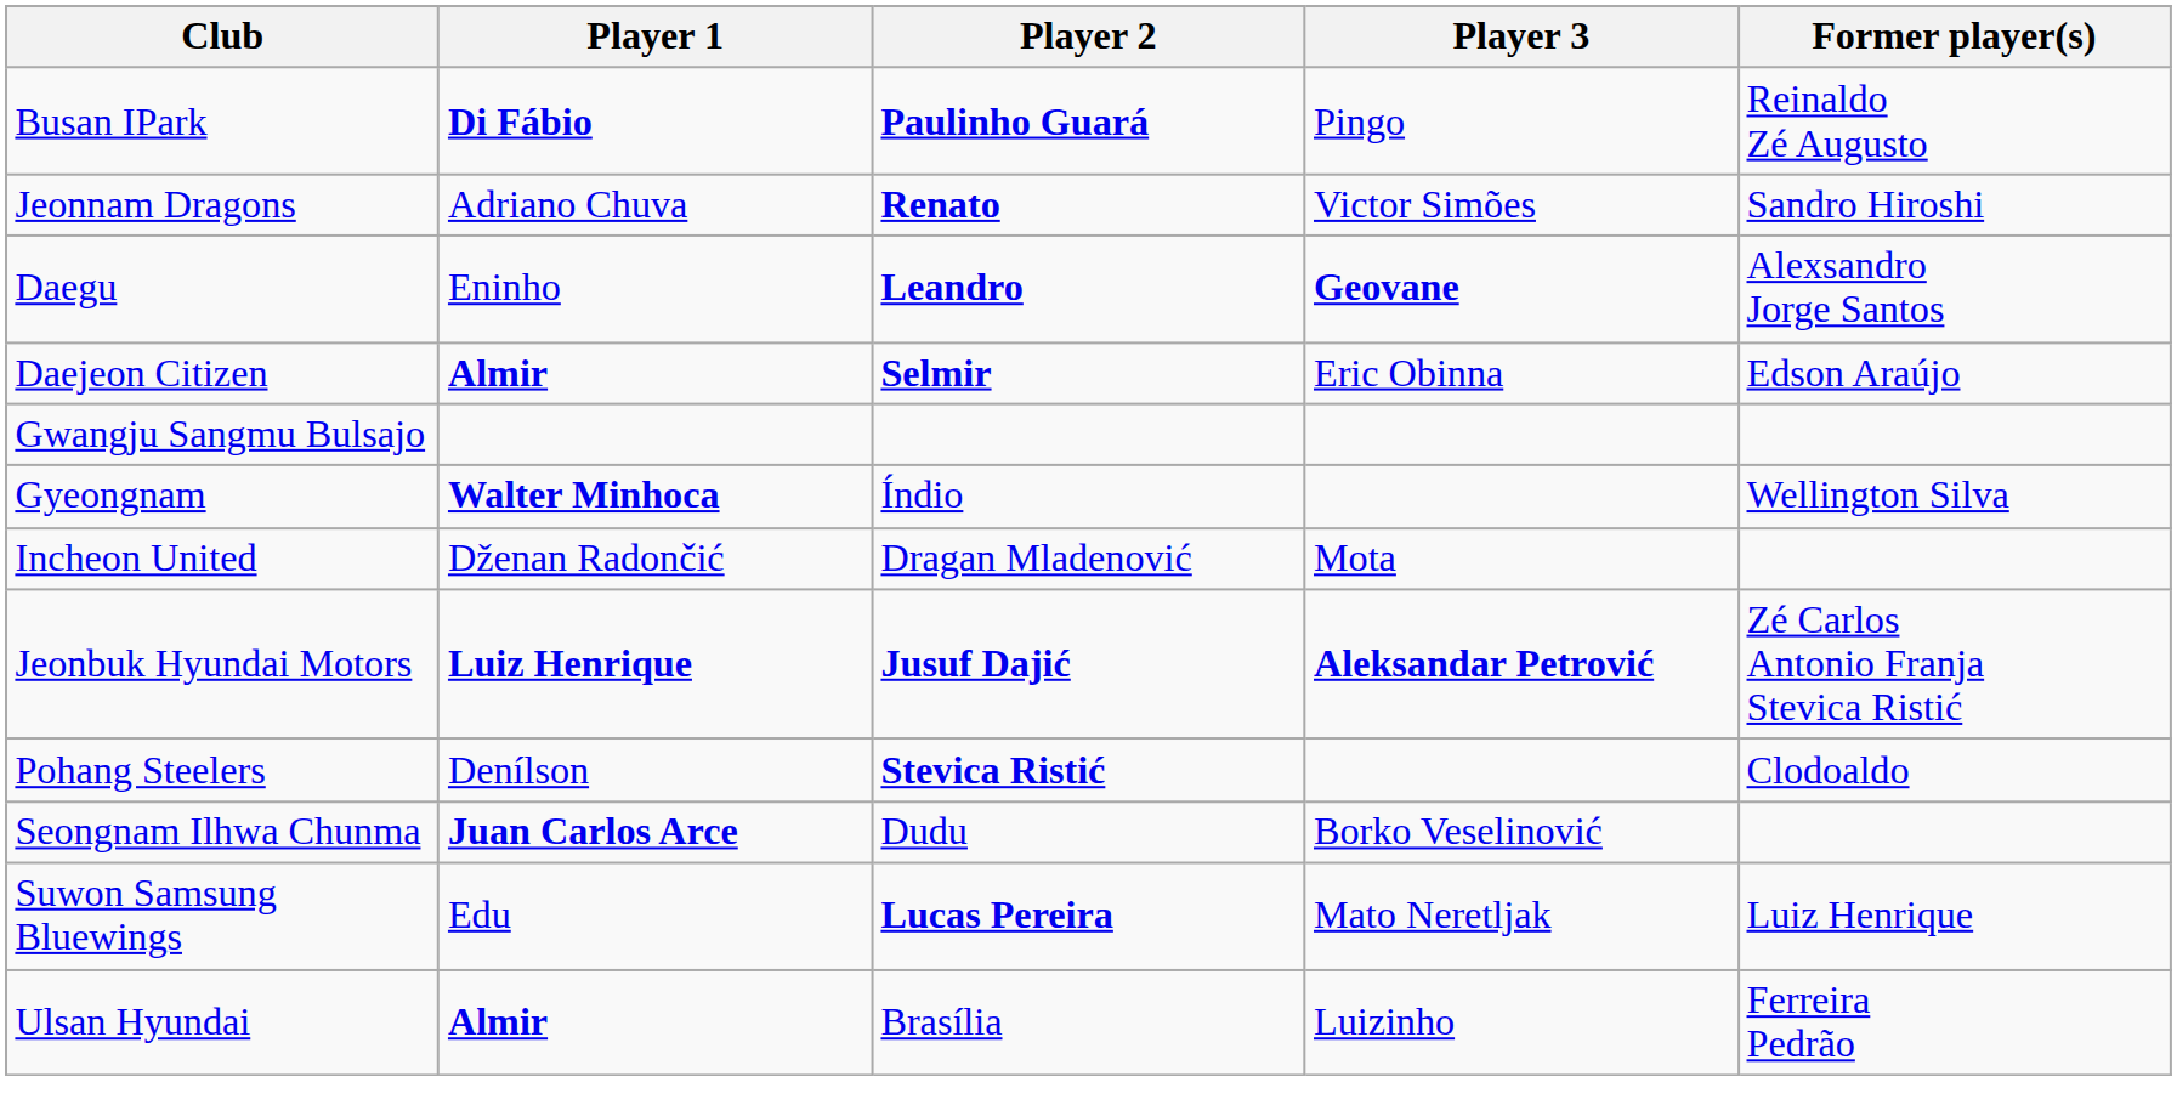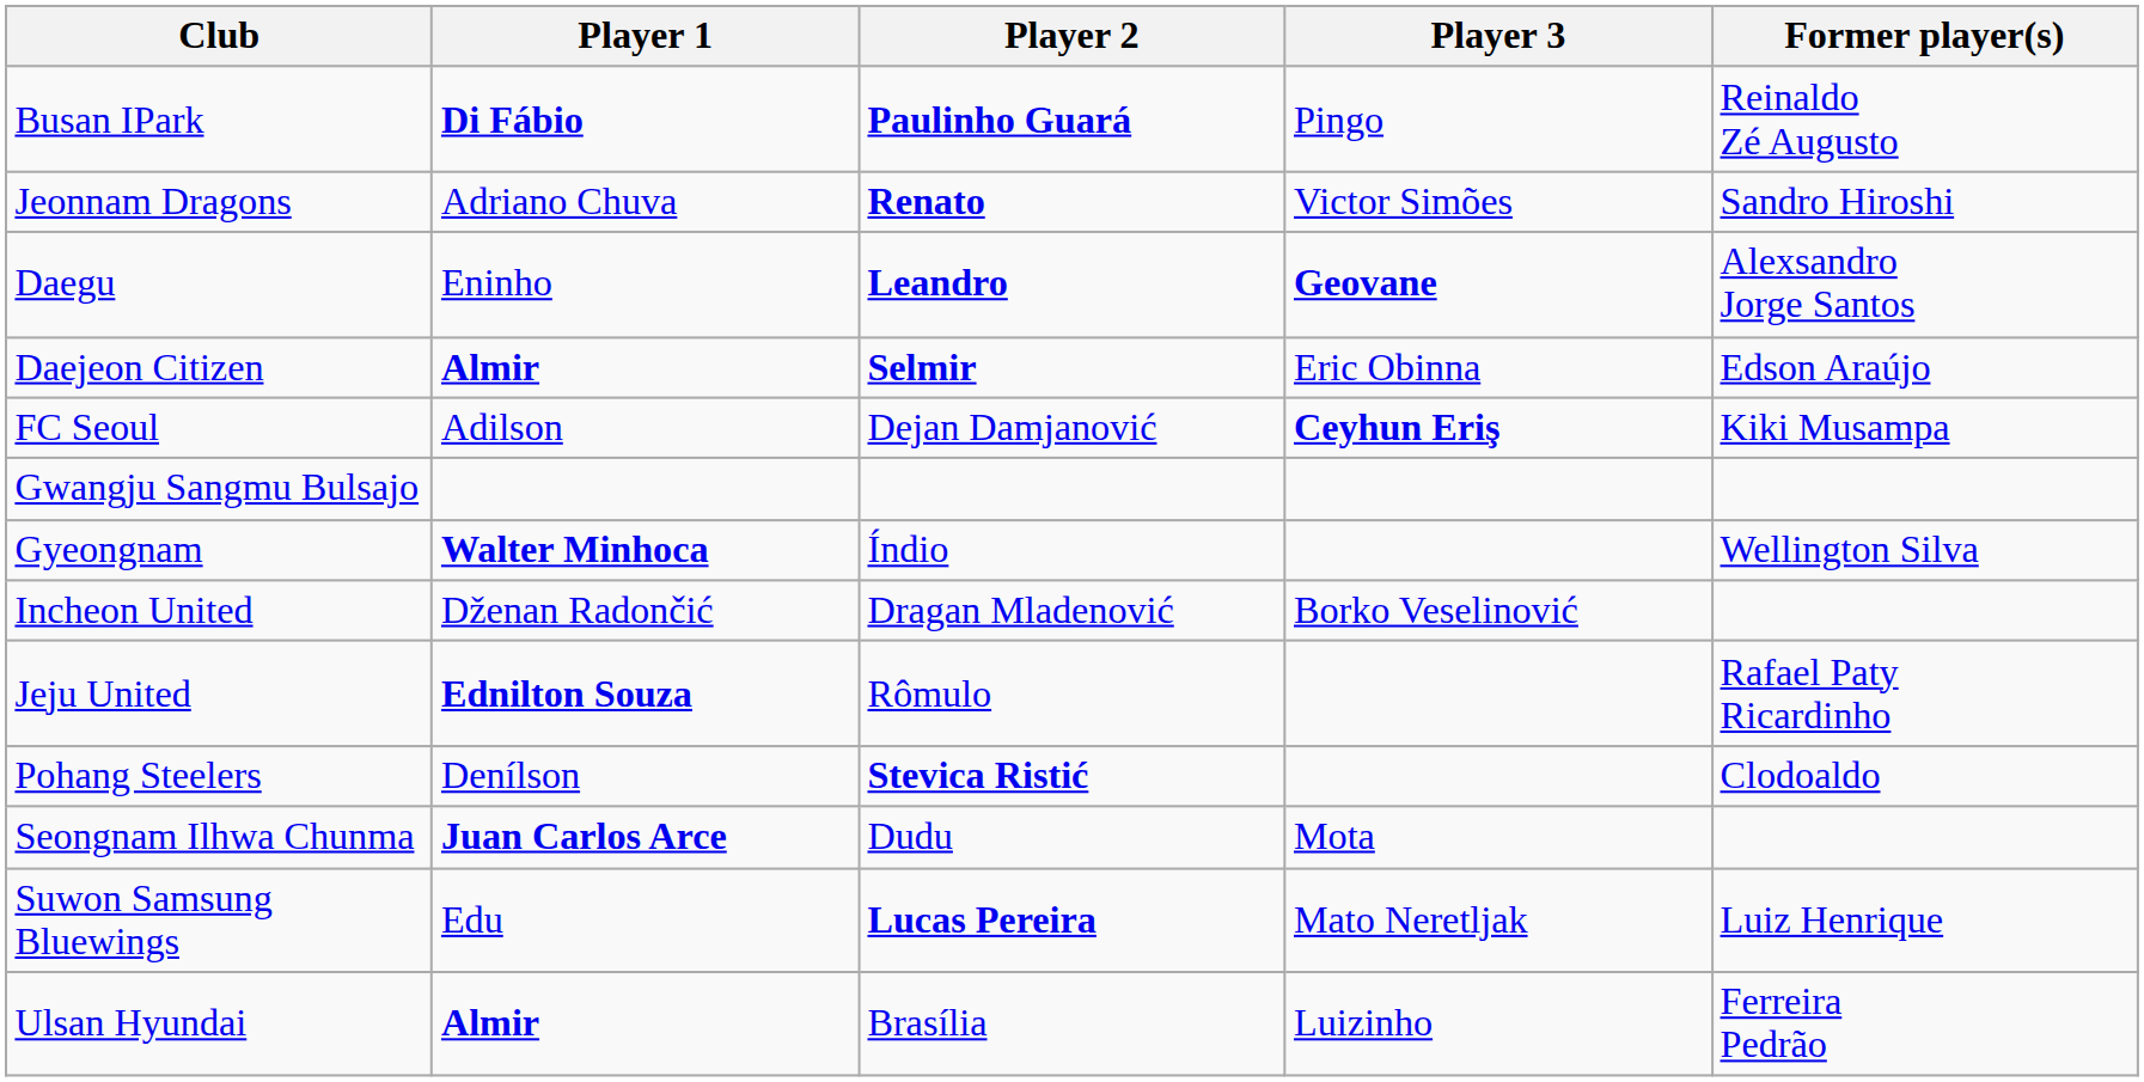+ row: FC Seoul | Adilson | Dejan Damjanović | Ceyhun Eriş | Kiki Musampa
Incheon United | Player 3: Mota -> Borko Veselinović
+ row: Jeju United | Ednilton Souza | Rômulo | Rafael Paty Ricardinho
- row: Jeonbuk Hyundai Motors | Luiz Henrique | Jusuf Dajić | Aleksandar Petrović | Zé Carlos Antonio Franja Stevica Ristić
Seongnam Ilhwa Chunma | Player 3: Borko Veselinović -> Mota
